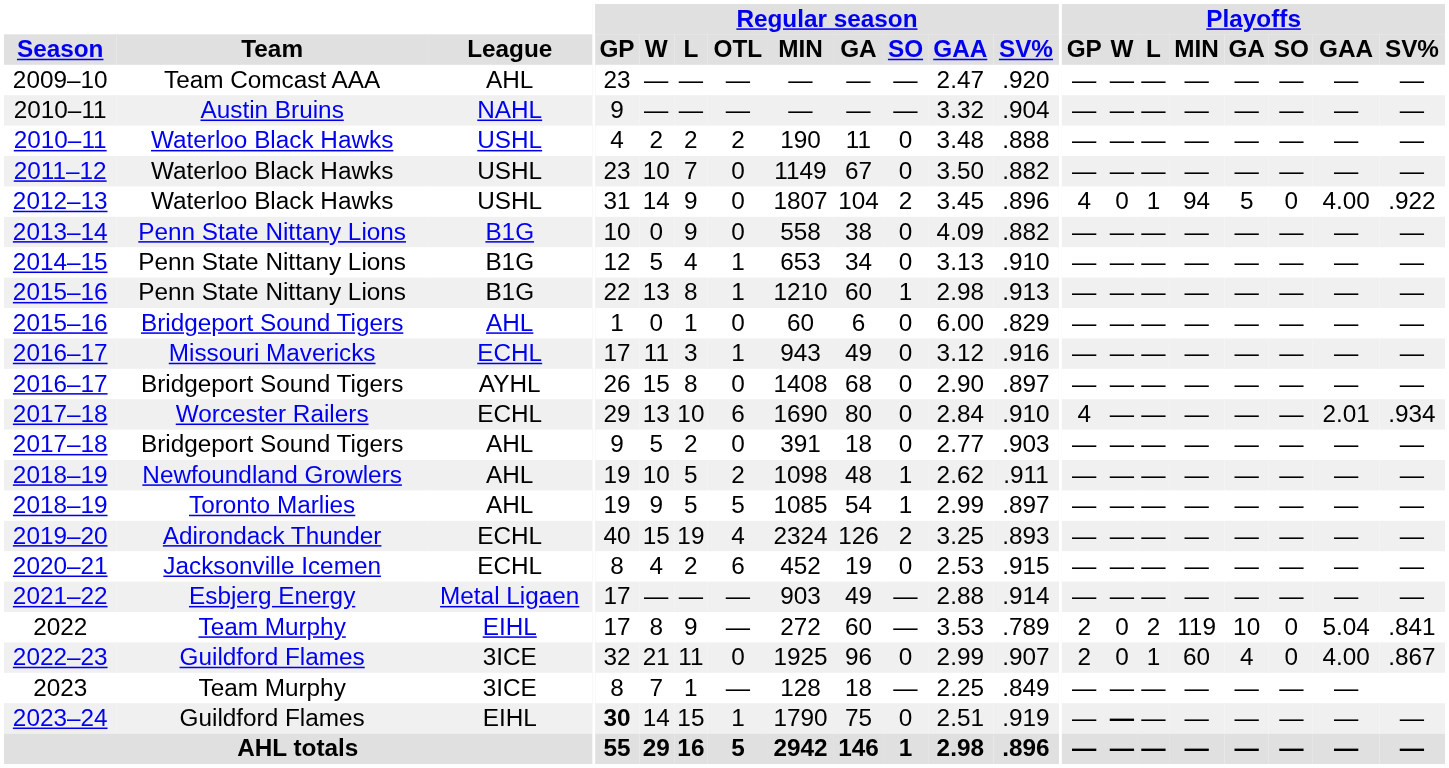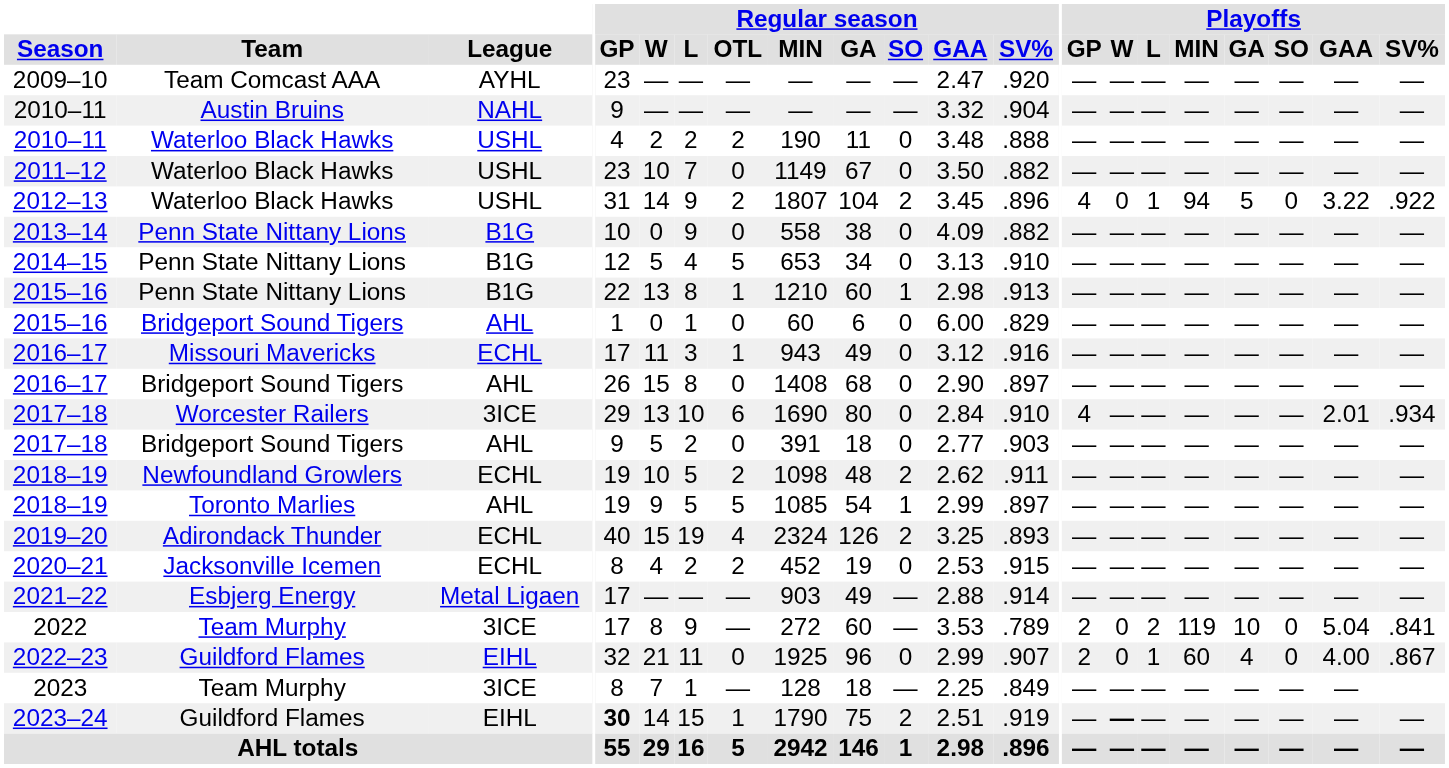2009–10 | League: AHL -> AYHL
2012–13 | Regular season / OTL: 0 -> 2
2012–13 | Playoffs / GAA: 4.00 -> 3.22
2014–15 | Regular season / OTL: 1 -> 5
2016–17 / Bridgeport Sound Tigers | League: AYHL -> AHL
2017–18 / Worcester Railers | League: ECHL -> 3ICE
2018–19 / Newfoundland Growlers | League: AHL -> ECHL
2018–19 / Newfoundland Growlers | Regular season / SO: 1 -> 2
2020–21 | Regular season / OTL: 6 -> 2
2022 | League: EIHL -> 3ICE
2022–23 | League: 3ICE -> EIHL
2023–24 | Regular season / SO: 0 -> 2
